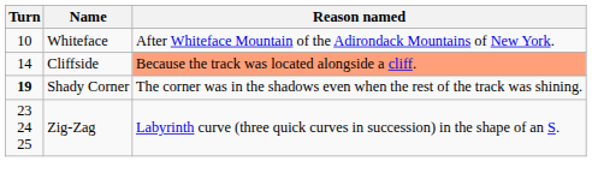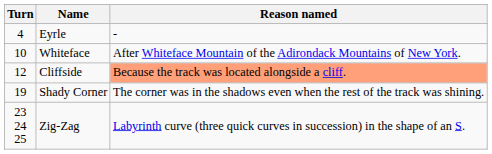+ row: 4 | Eyrle | -
Cliffside | Turn: 14 -> 12
Shady Corner | Turn: bold -> normal
